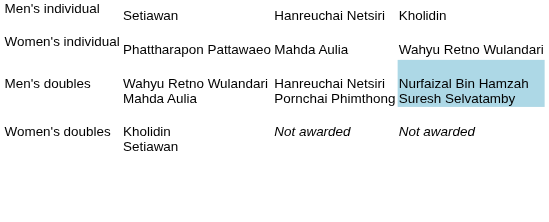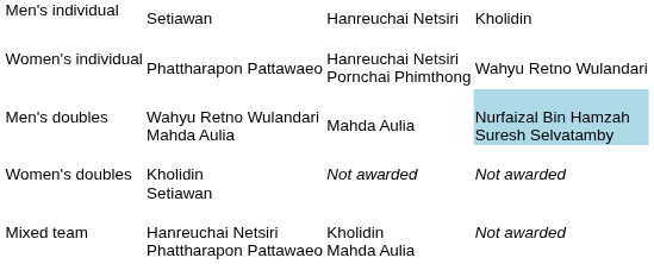Women's individual | column 3: Mahda Aulia -> Hanreuchai Netsiri Pornchai Phimthong
Men's doubles | column 3: Hanreuchai Netsiri Pornchai Phimthong -> Mahda Aulia
+ row: Mixed team | Hanreuchai Netsiri Phattharapon Pattawaeo | Kholidin Mahda Aulia | Not awarded
